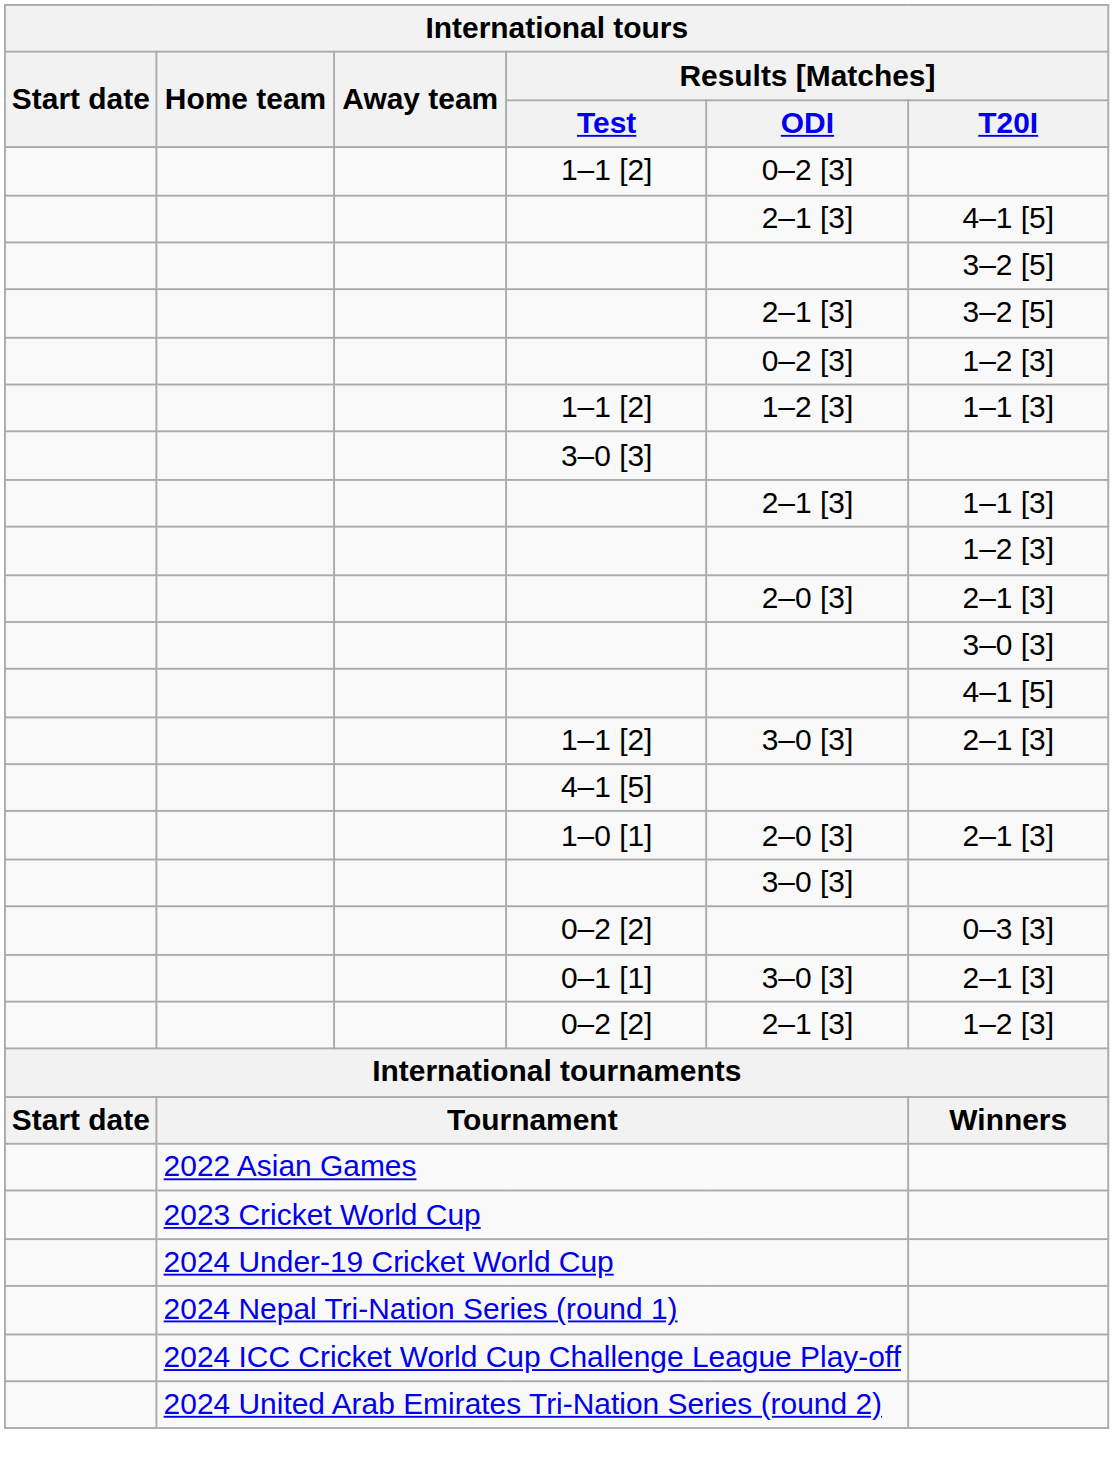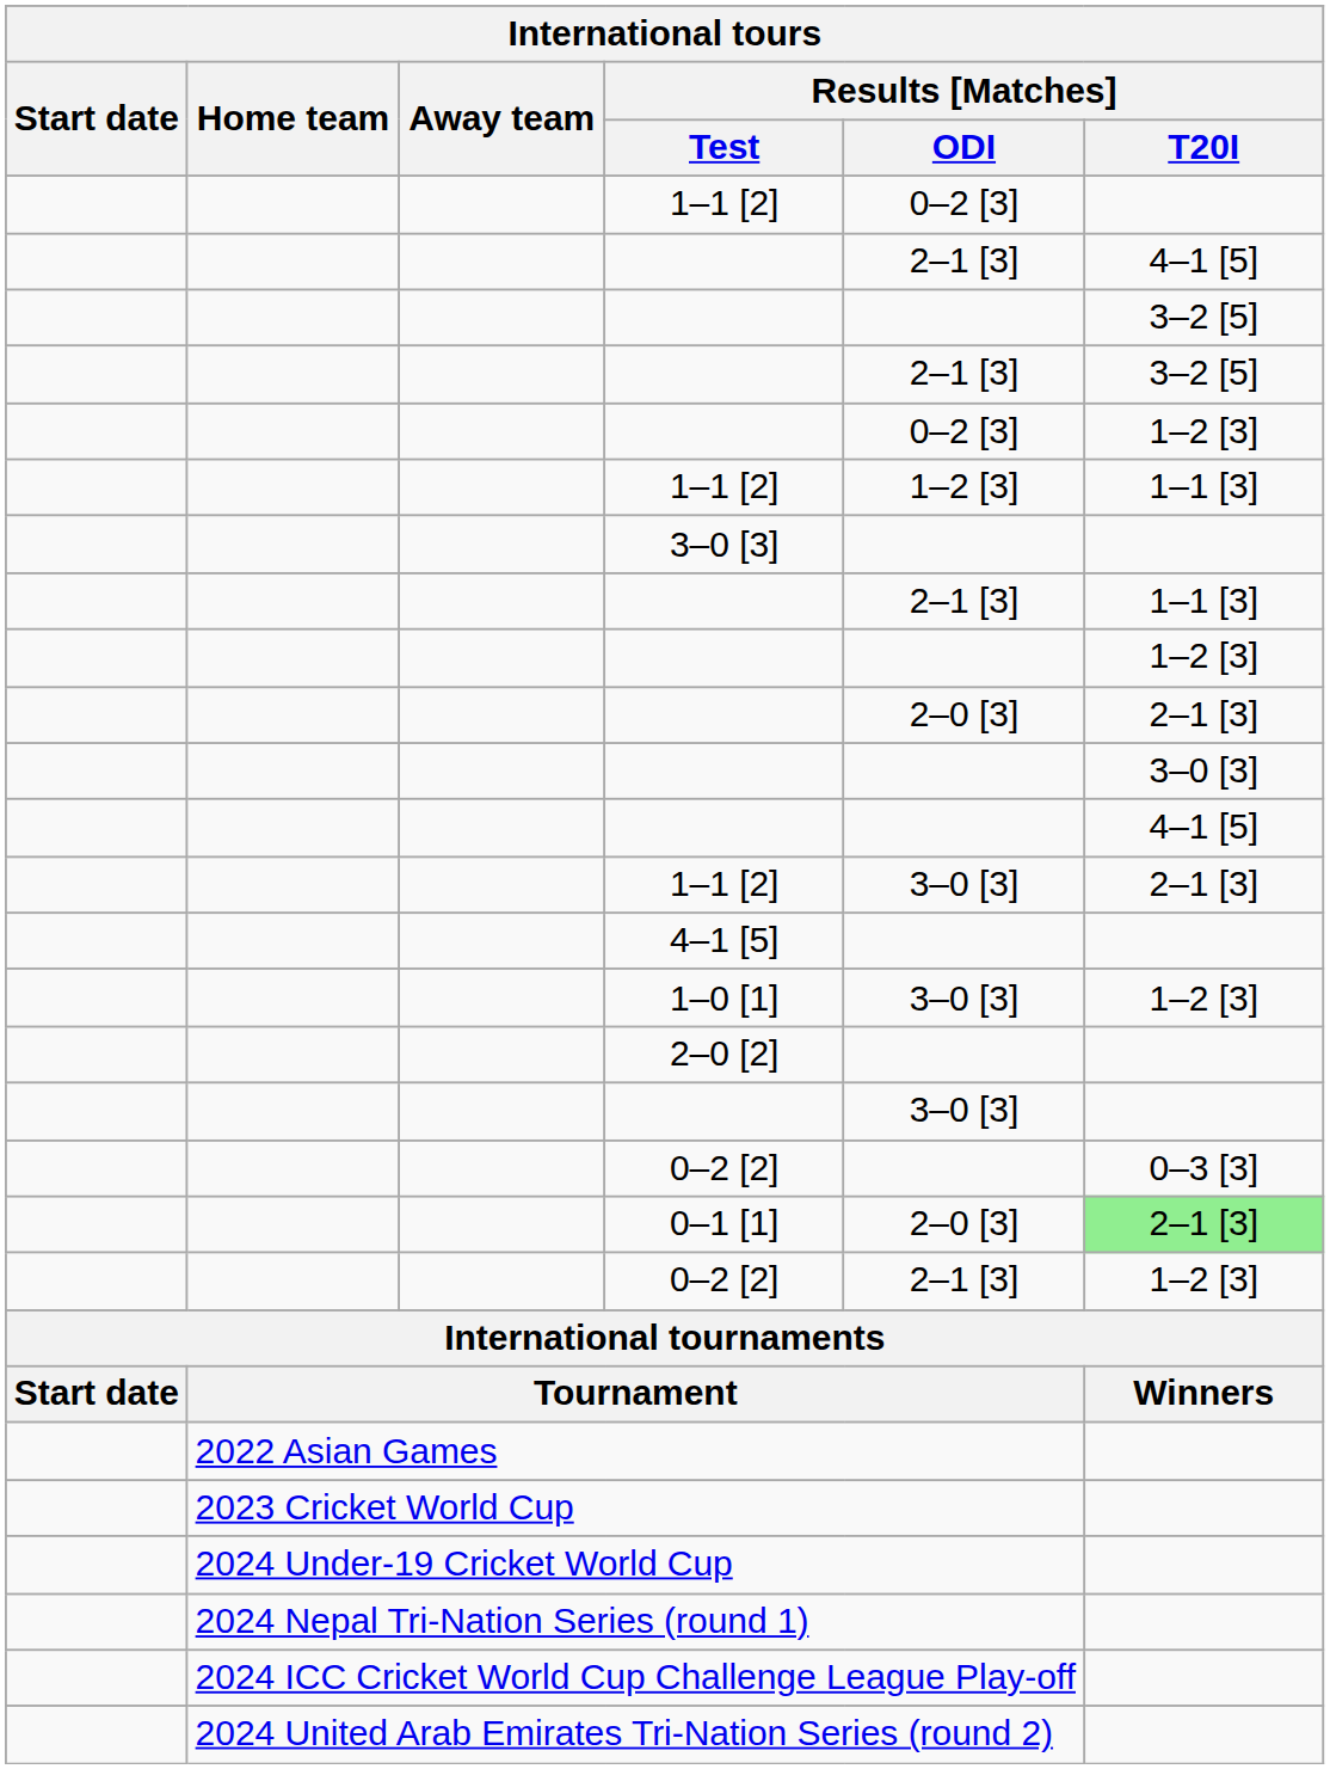1–0 [1] | Results [Matches] / ODI: 2–0 [3] -> 3–0 [3]
1–0 [1] | Results [Matches] / T20I: 2–1 [3] -> 1–2 [3]
+ row: 2–0 [2]
0–1 [1] | Results [Matches] / ODI: 3–0 [3] -> 2–0 [3]
0–1 [1] | Results [Matches] / T20I: no background -> lightgreen background
